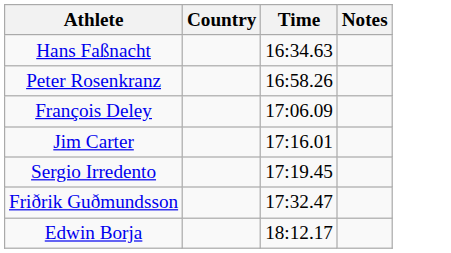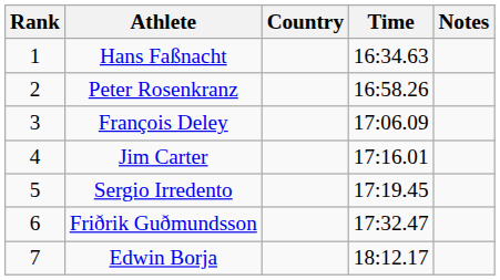+ column: Rank | 1 | 2 | 3 | 4 | 5 | 6 | 7
